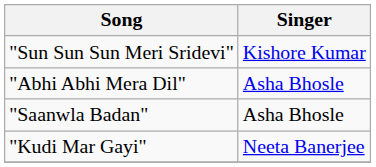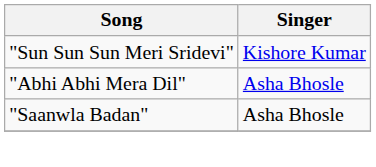- row: "Kudi Mar Gayi" | Neeta Banerjee
